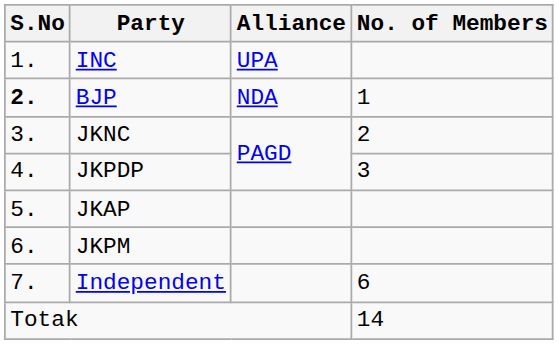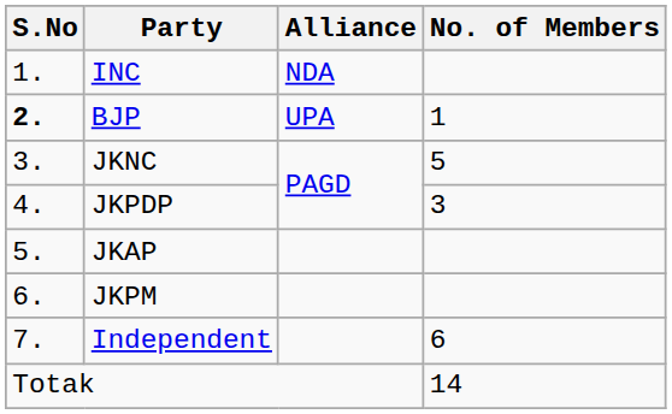INC | Alliance: UPA -> NDA
BJP | Alliance: NDA -> UPA
JKNC | No. of Members: 2 -> 5
